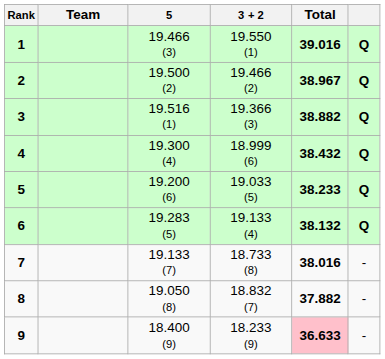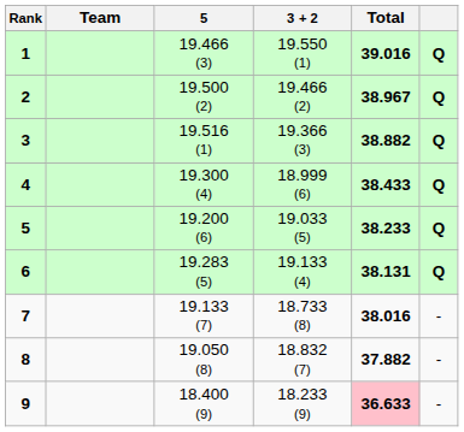4 | Total: 38.432 -> 38.433
6 | Total: 38.132 -> 38.131
